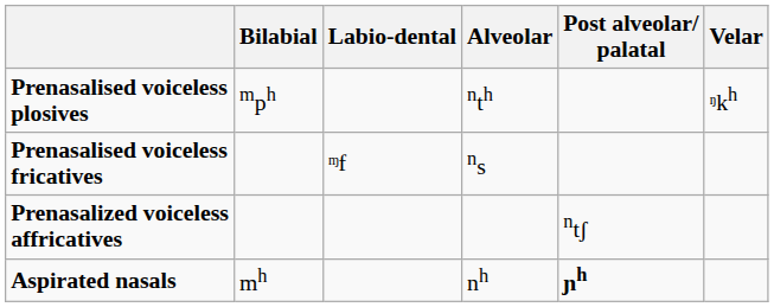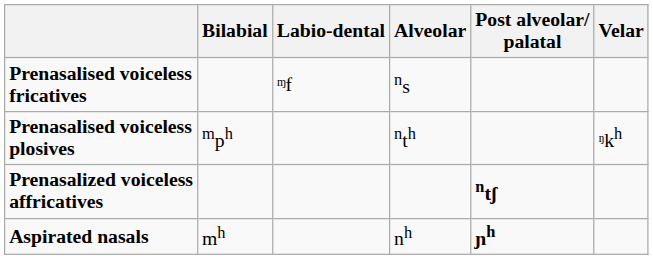rows swapped: Prenasalised voiceless plosives <-> Prenasalised voiceless fricatives
Prenasalized voiceless affricatives | Post alveolar/ palatal: normal -> bold
